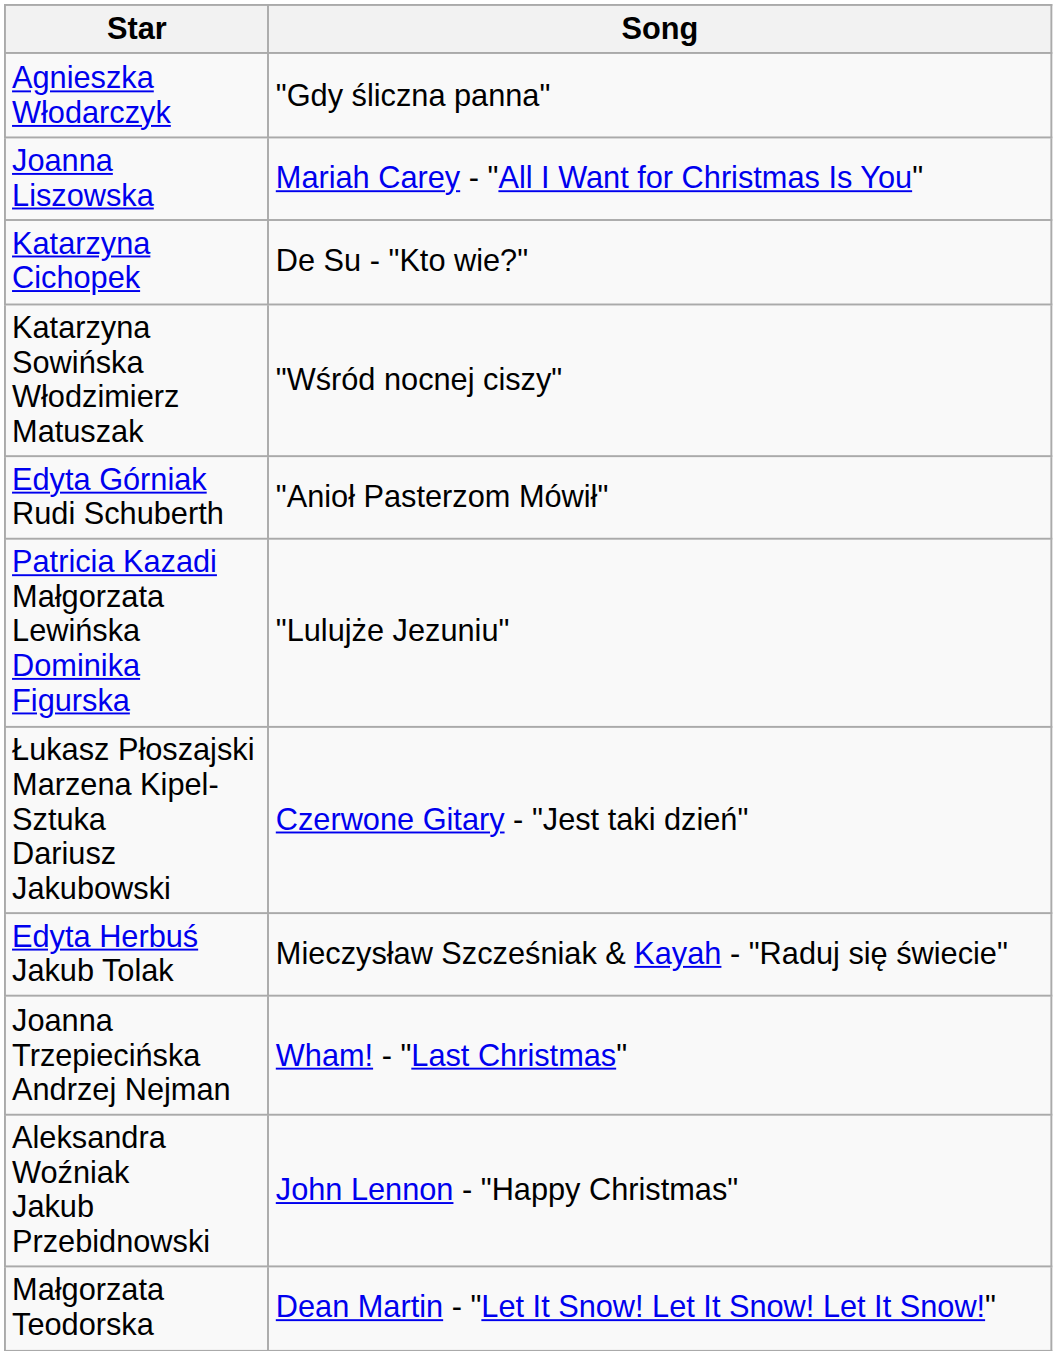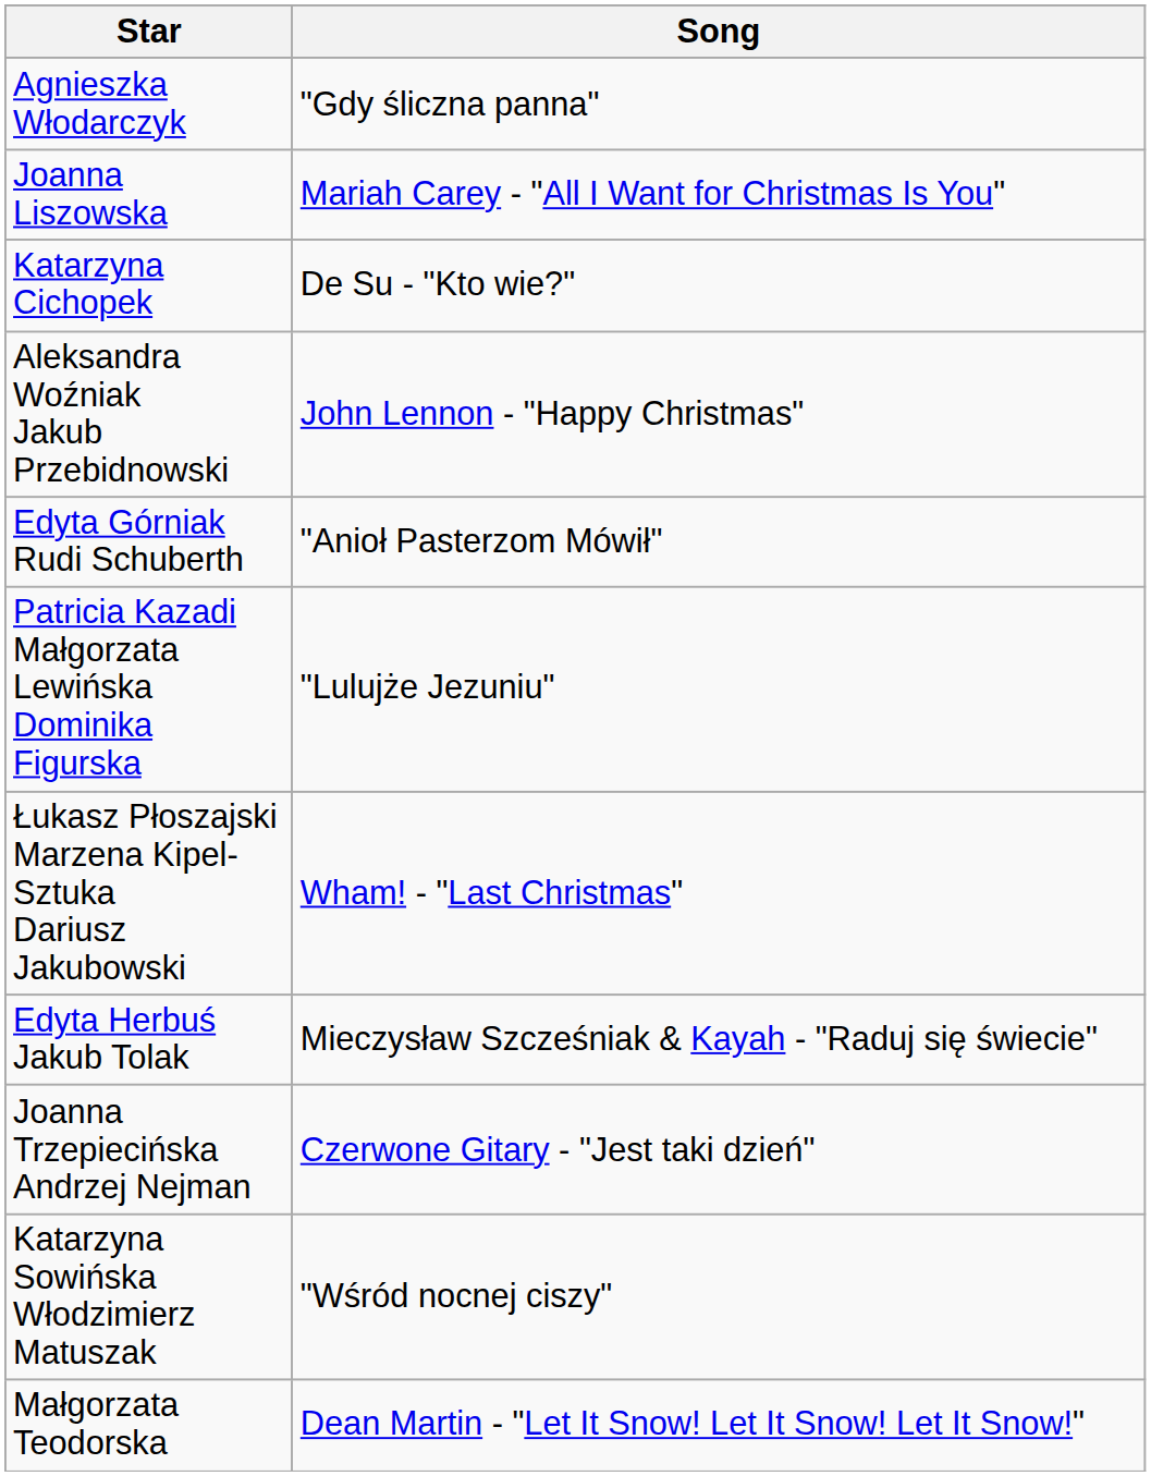rows swapped: Katarzyna Sowińska Włodzimierz Matuszak <-> Aleksandra Woźniak Jakub Przebidnowski
Łukasz Płoszajski Marzena Kipel-Sztuka Dariusz Jakubowski | Song: Czerwone Gitary - "Jest taki dzień" -> Wham! - "Last Christmas"
Joanna Trzepiecińska Andrzej Nejman | Song: Wham! - "Last Christmas" -> Czerwone Gitary - "Jest taki dzień"
